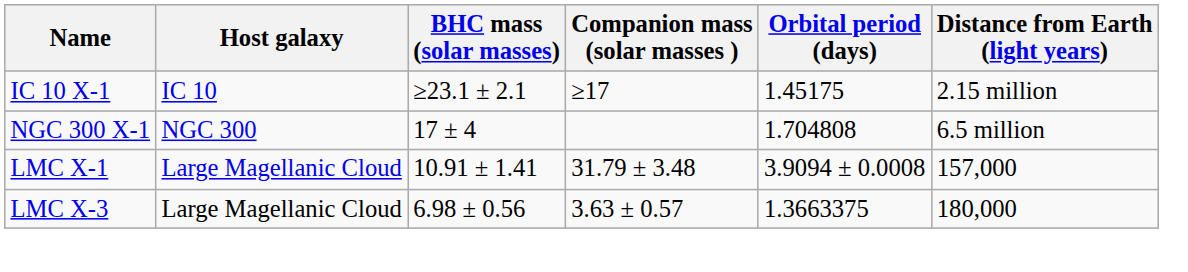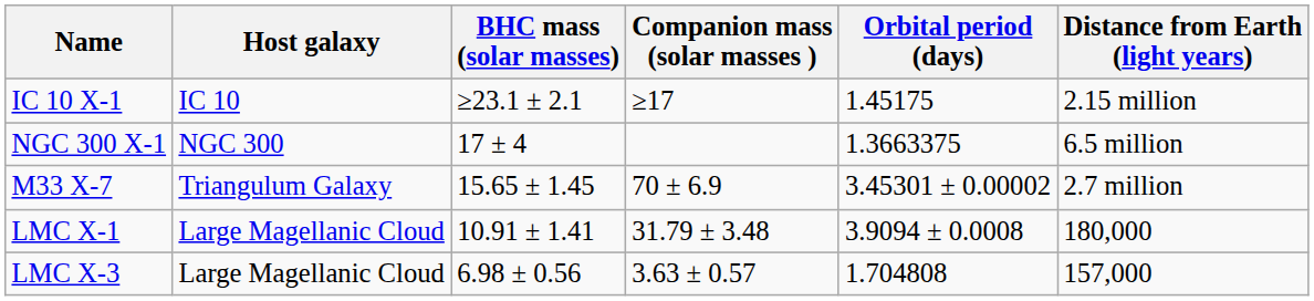NGC 300 X-1 | Orbital period (days): 1.704808 -> 1.3663375
+ row: M33 X-7 | Triangulum Galaxy | 15.65 ± 1.45 | 70 ± 6.9 | 3.45301 ± 0.00002 | 2.7 million
LMC X-1 | Distance from Earth (light years): 157,000 -> 180,000
LMC X-3 | Orbital period (days): 1.3663375 -> 1.704808
LMC X-3 | Distance from Earth (light years): 180,000 -> 157,000
